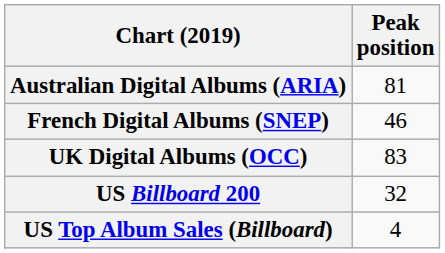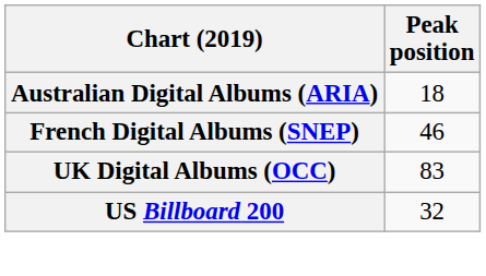Australian Digital Albums (ARIA) | Peak position: 81 -> 18
- row: US Top Album Sales (Billboard) | 4
